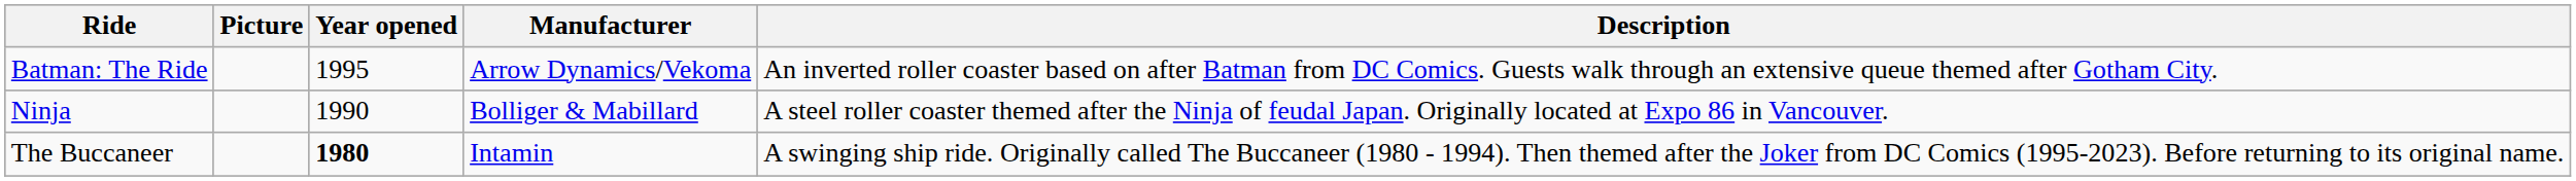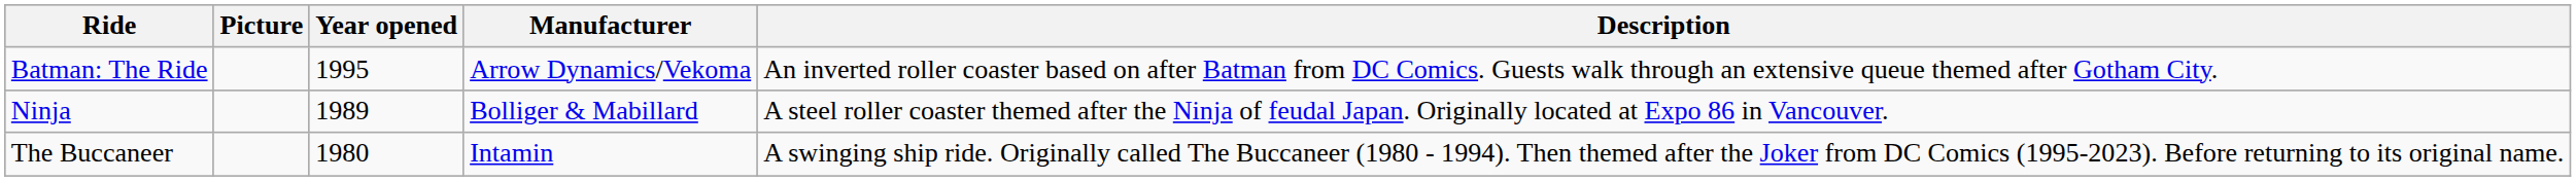Ninja | Year opened: 1990 -> 1989
The Buccaneer | Year opened: bold -> normal
